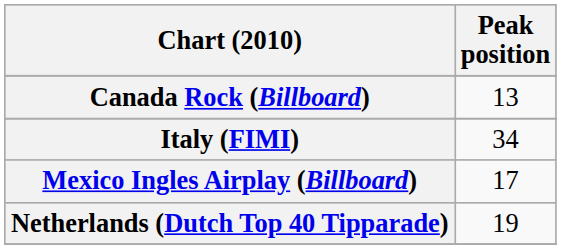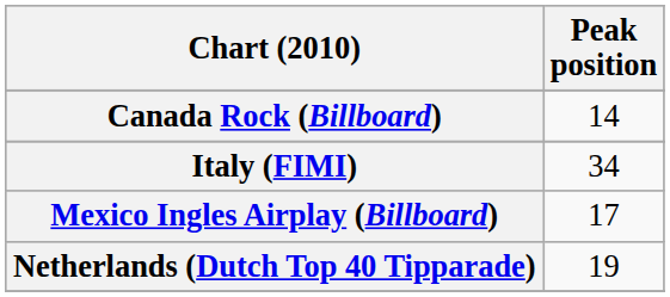Canada Rock (Billboard) | Peak position: 13 -> 14
